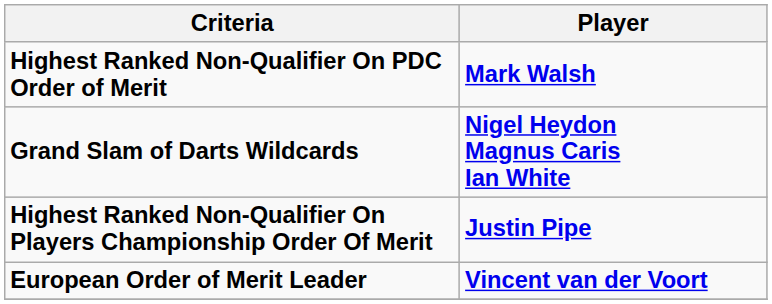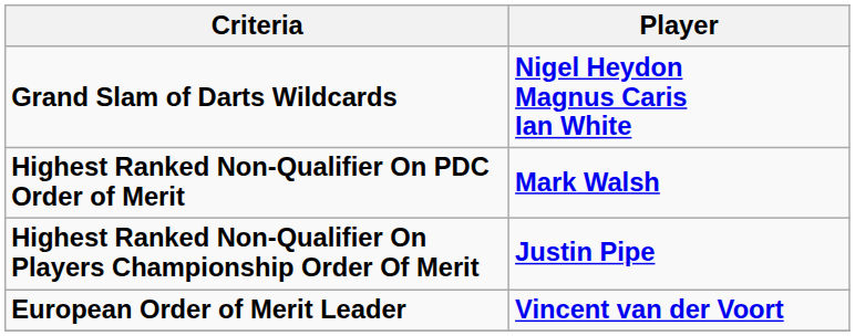rows swapped: Grand Slam of Darts Wildcards <-> Highest Ranked Non-Qualifier On PDC Order of Merit
